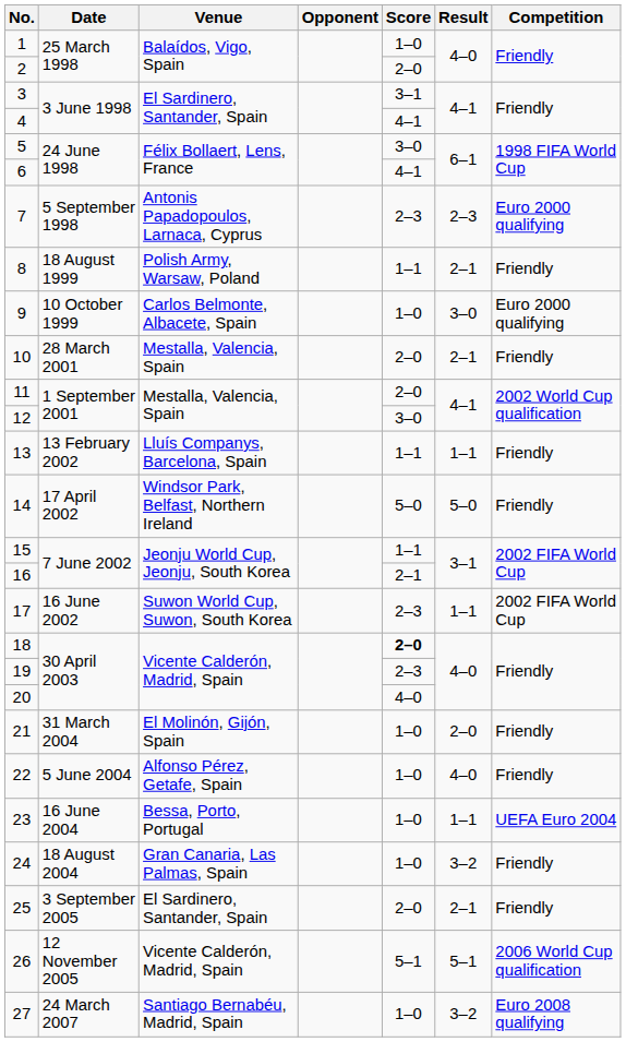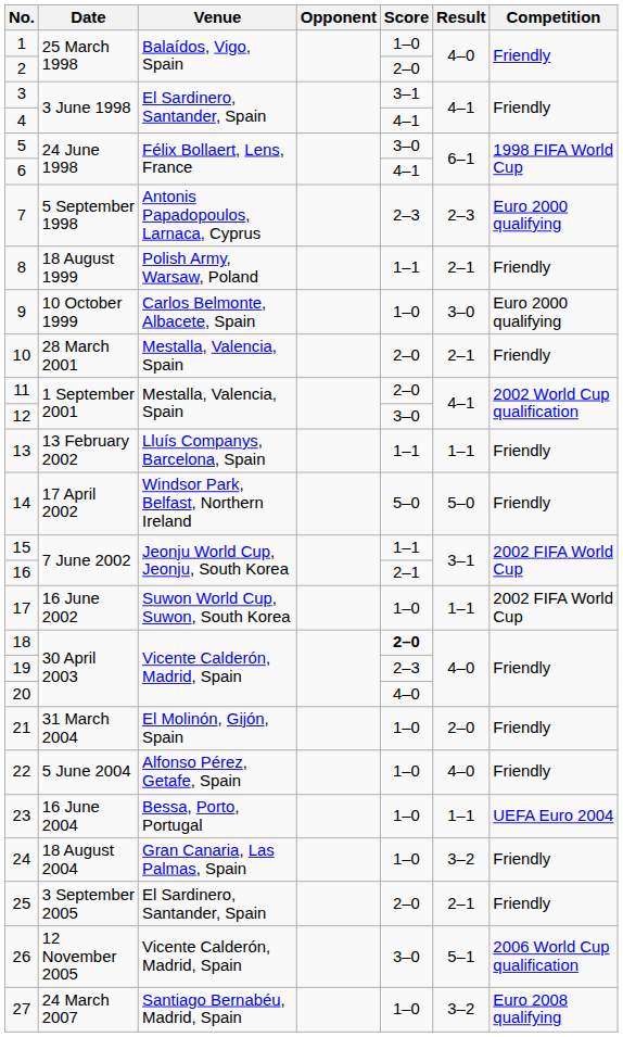17 | Score: 2–3 -> 1–0
26 | Score: 5–1 -> 3–0
